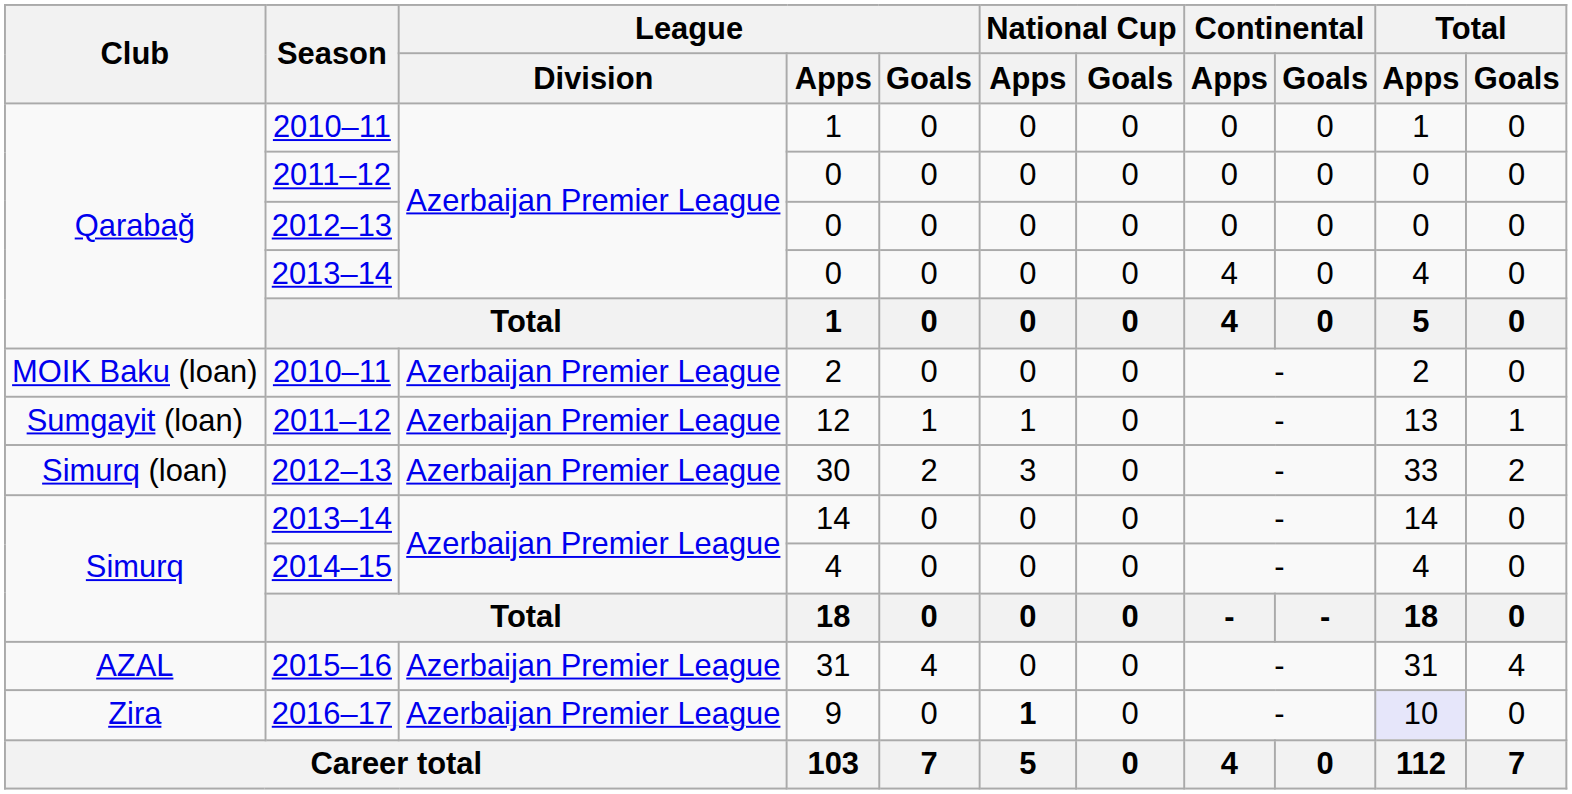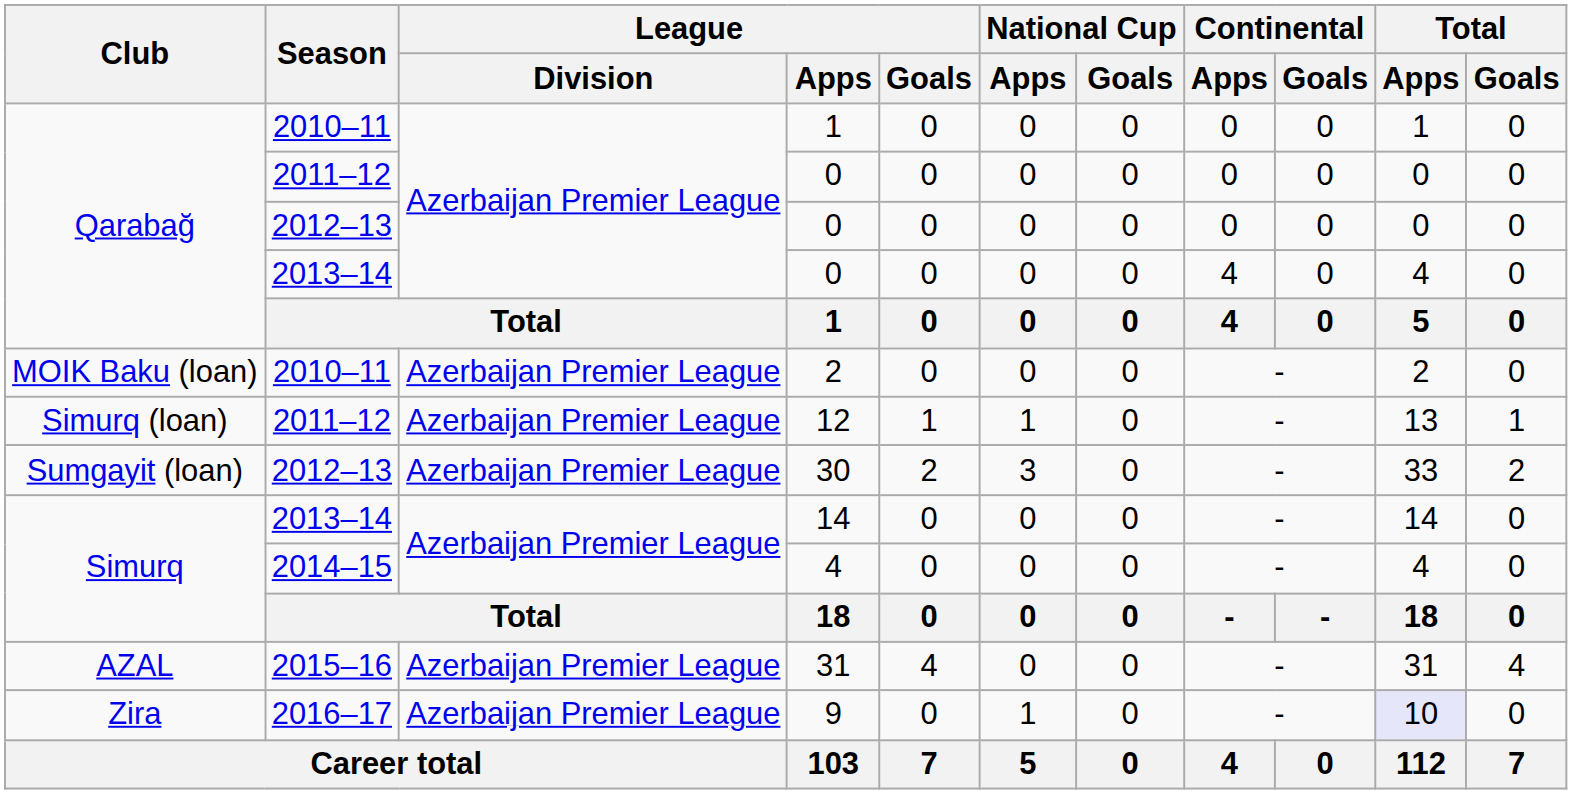12 | Club: Sumgayit (loan) -> Simurq (loan)
30 | Club: Simurq (loan) -> Sumgayit (loan)
9 | National Cup / Apps: bold -> normal
